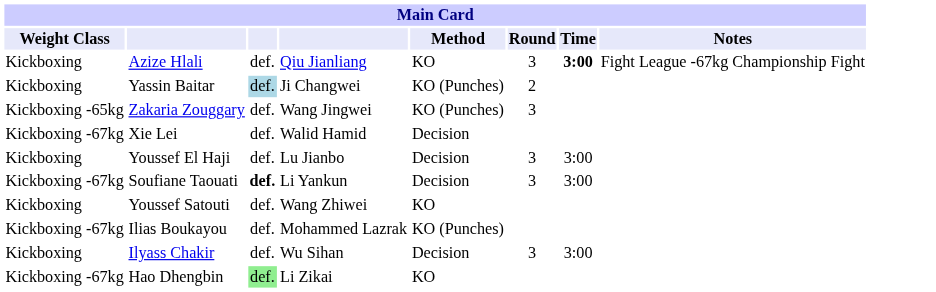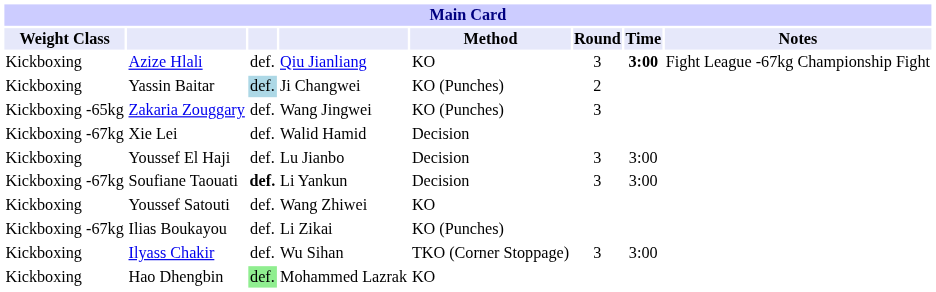Ilias Boukayou | column 4: Mohammed Lazrak -> Li Zikai
Ilyass Chakir | Method: Decision -> TKO (Corner Stoppage)
Hao Dhengbin | Weight Class: Kickboxing -67kg -> Kickboxing
Hao Dhengbin | column 4: Li Zikai -> Mohammed Lazrak
